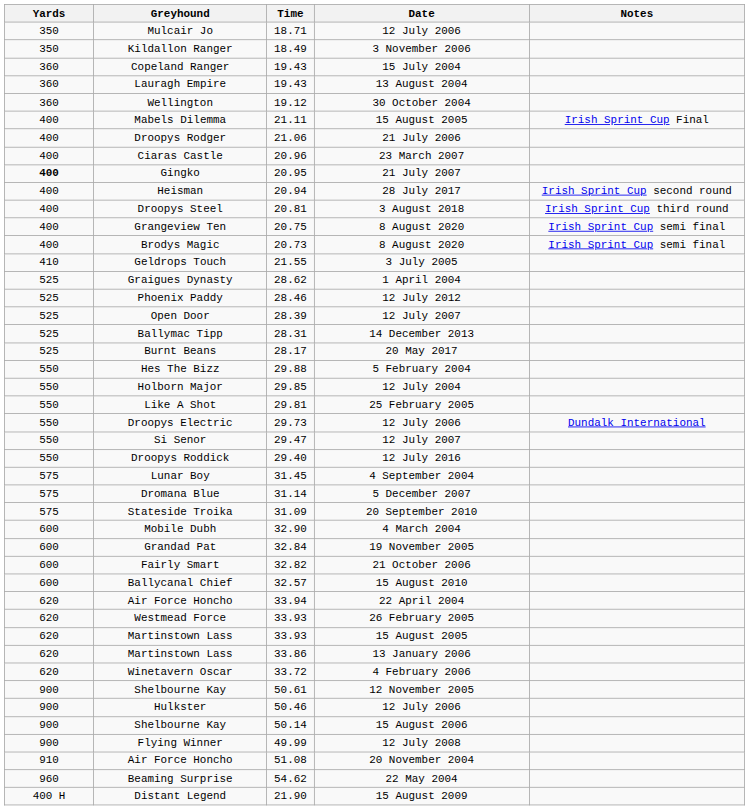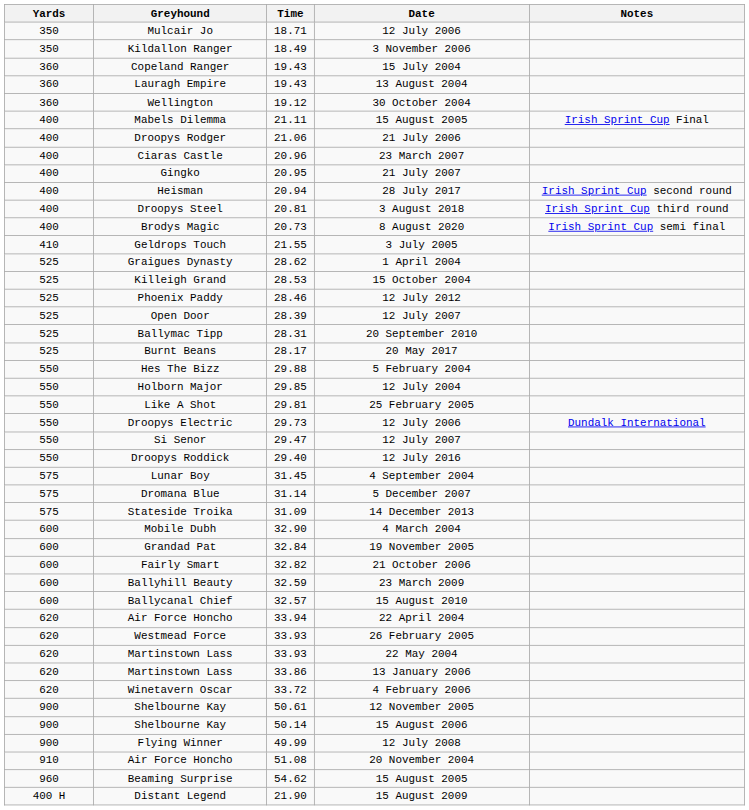Gingko | Yards: bold -> normal
- row: 400 | Grangeview Ten | 20.75 | 8 August 2020 | Irish Sprint Cup semi final
+ row: 525 | Killeigh Grand | 28.53 | 15 October 2004
Ballymac Tipp | Date: 14 December 2013 -> 20 September 2010
Stateside Troika | Date: 20 September 2010 -> 14 December 2013
+ row: 600 | Ballyhill Beauty | 32.59 | 23 March 2009
Martinstown Lass / 33.93 | Date: 15 August 2005 -> 22 May 2004
- row: 900 | Hulkster | 50.46 | 12 July 2006
Beaming Surprise | Date: 22 May 2004 -> 15 August 2005
